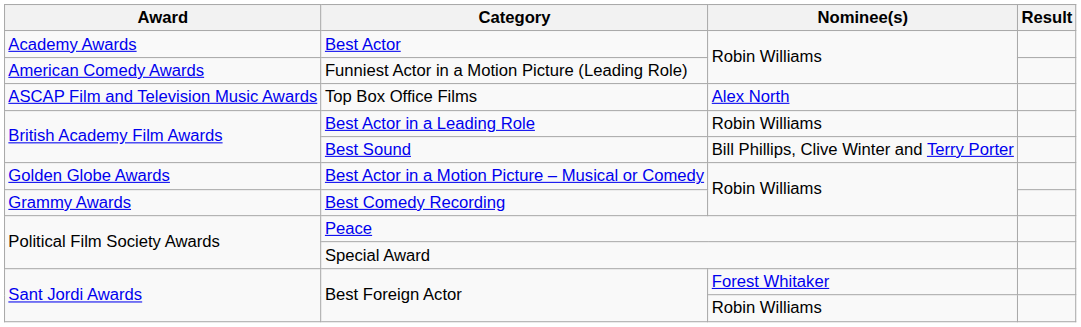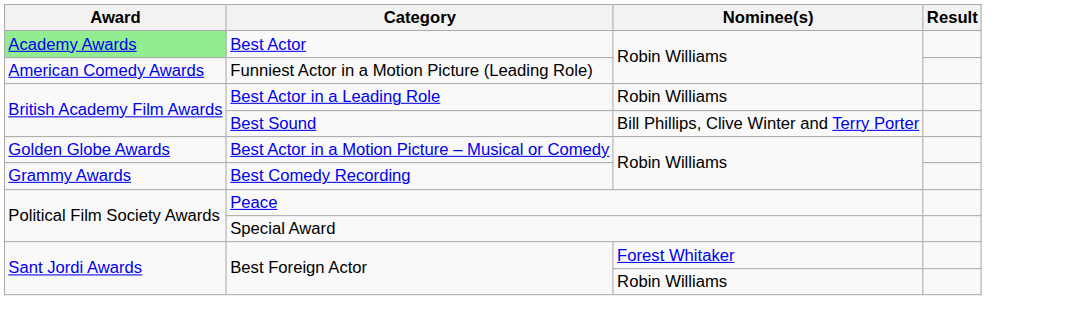Best Actor | Award: no background -> lightgreen background
- row: ASCAP Film and Television Music Awards | Top Box Office Films | Alex North
